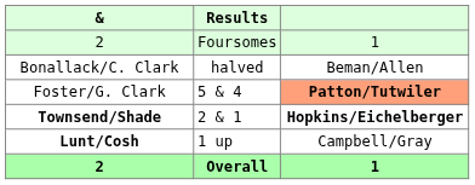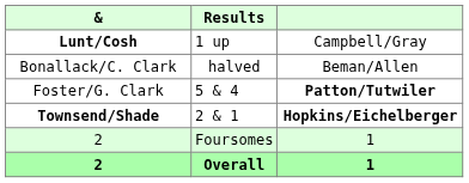rows swapped: Lunt/Cosh <-> 2 / Foursomes
Foster/G. Clark | column 3: lightsalmon background -> no background
